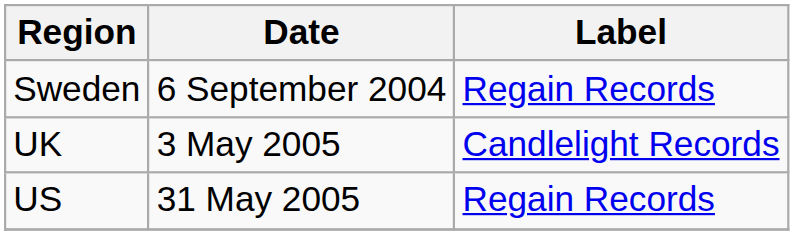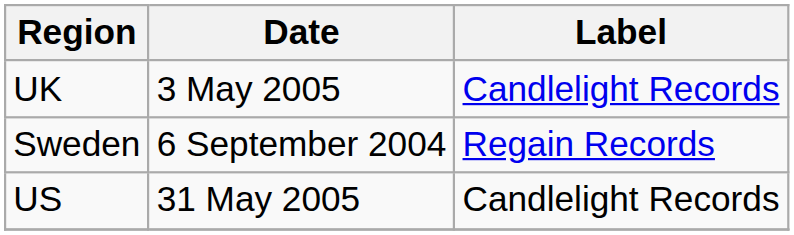rows swapped: Sweden <-> UK
US | Label: Regain Records -> Candlelight Records
